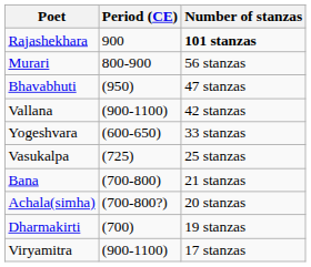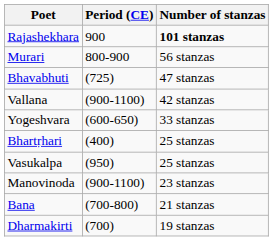Bhavabhuti | Period (CE): (950) -> (725)
+ row: Bhartṛhari | (400) | 25 stanzas
Vasukalpa | Period (CE): (725) -> (950)
+ row: Manovinoda | (900-1100) | 23 stanzas
- row: Achala(simha) | (700-800?) | 20 stanzas
- row: Viryamitra | (900-1100) | 17 stanzas
